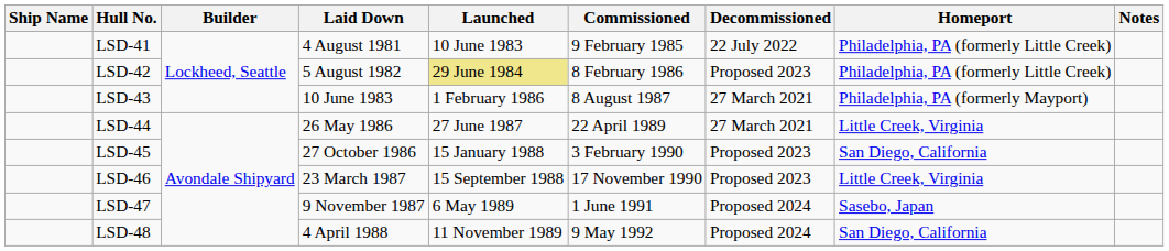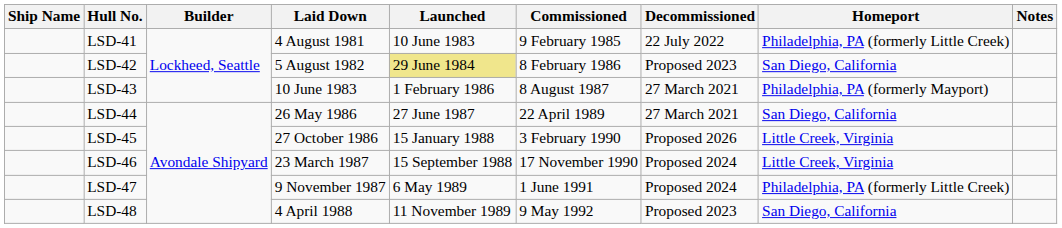LSD-42 | Homeport: Philadelphia, PA (formerly Little Creek) -> San Diego, California
LSD-44 | Homeport: Little Creek, Virginia -> San Diego, California
LSD-45 | Decommissioned: Proposed 2023 -> Proposed 2026
LSD-45 | Homeport: San Diego, California -> Little Creek, Virginia
LSD-46 | Decommissioned: Proposed 2023 -> Proposed 2024
LSD-47 | Homeport: Sasebo, Japan -> Philadelphia, PA (formerly Little Creek)
LSD-48 | Decommissioned: Proposed 2024 -> Proposed 2023
